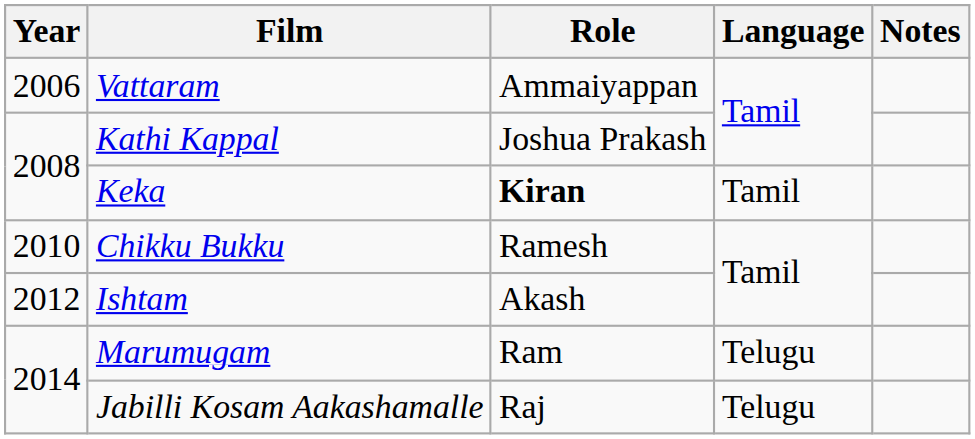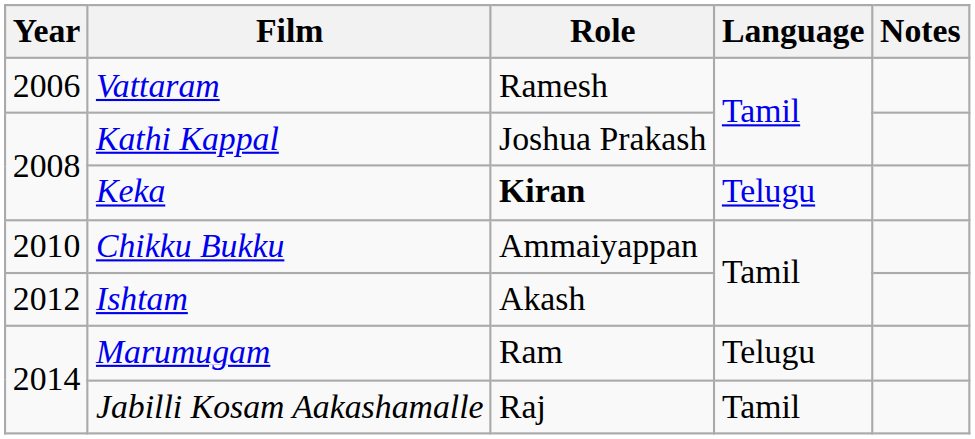Vattaram | Role: Ammaiyappan -> Ramesh
Keka | Language: Tamil -> Telugu
Chikku Bukku | Role: Ramesh -> Ammaiyappan
Jabilli Kosam Aakashamalle | Language: Telugu -> Tamil
